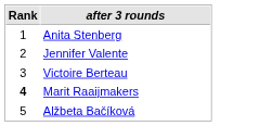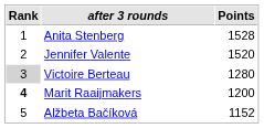+ column: Points | 1528 | 1520 | 1280 | 1200 | 1152
Victoire Berteau | Rank: no background -> lightgrey background
